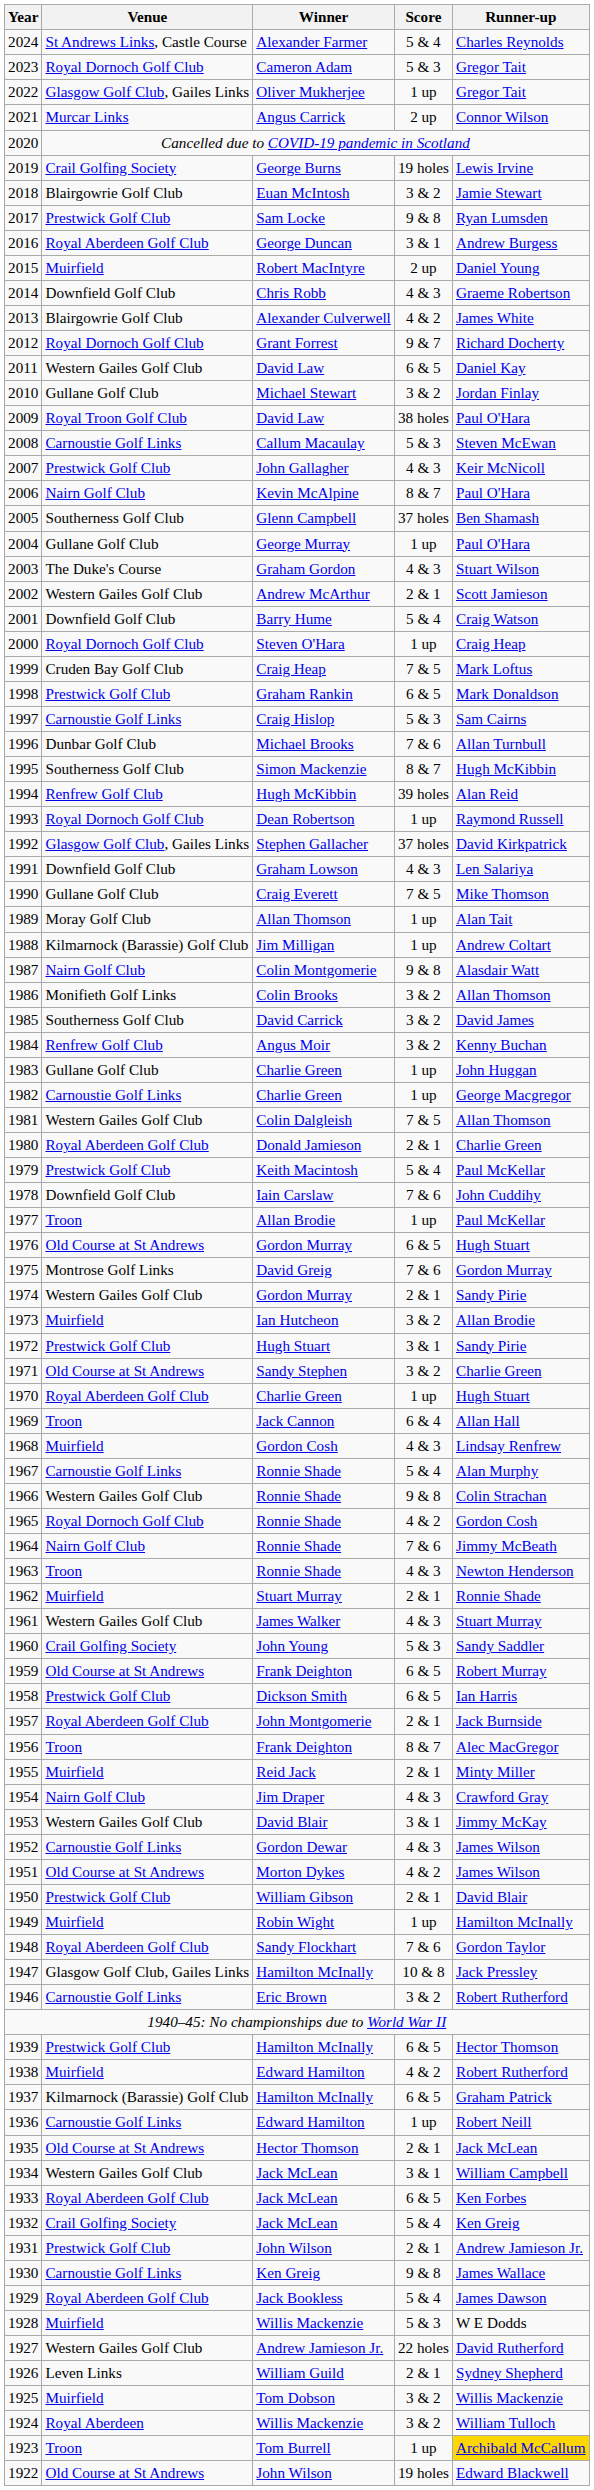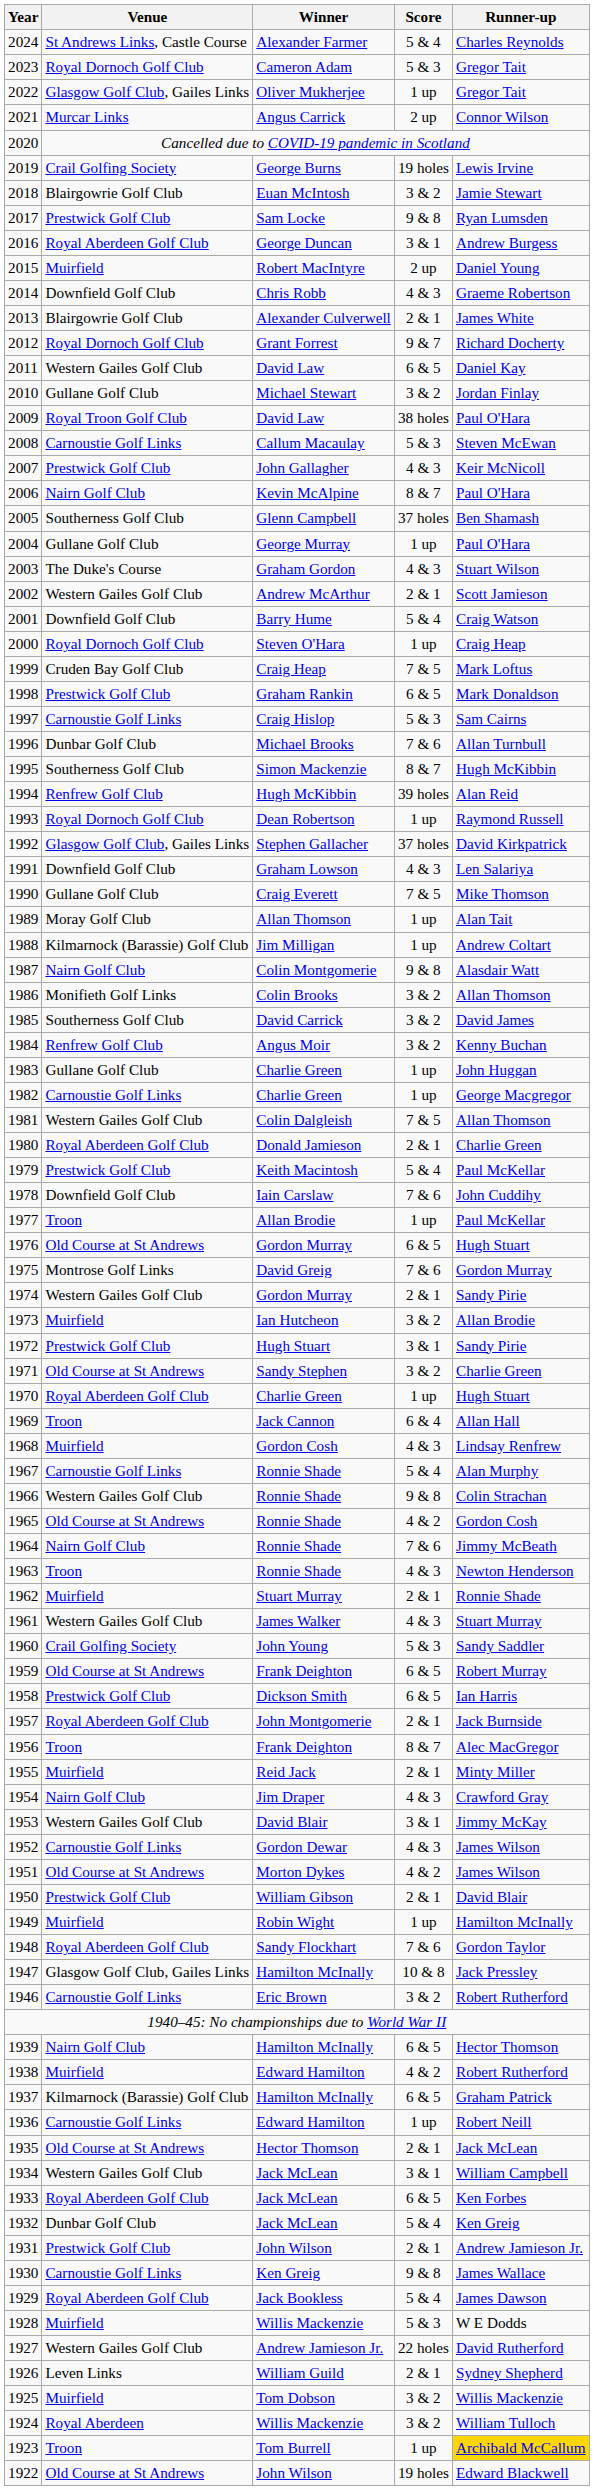2013 | Score: 4 & 2 -> 2 & 1
1965 | Venue: Royal Dornoch Golf Club -> Old Course at St Andrews
1939 | Venue: Prestwick Golf Club -> Nairn Golf Club
1932 | Venue: Crail Golfing Society -> Dunbar Golf Club
